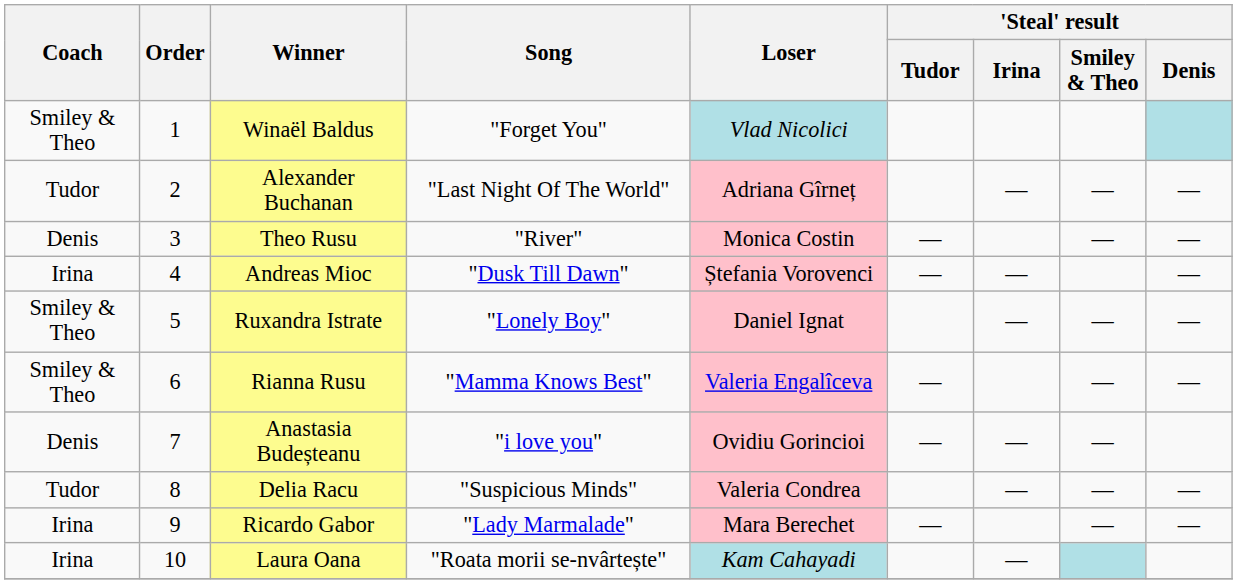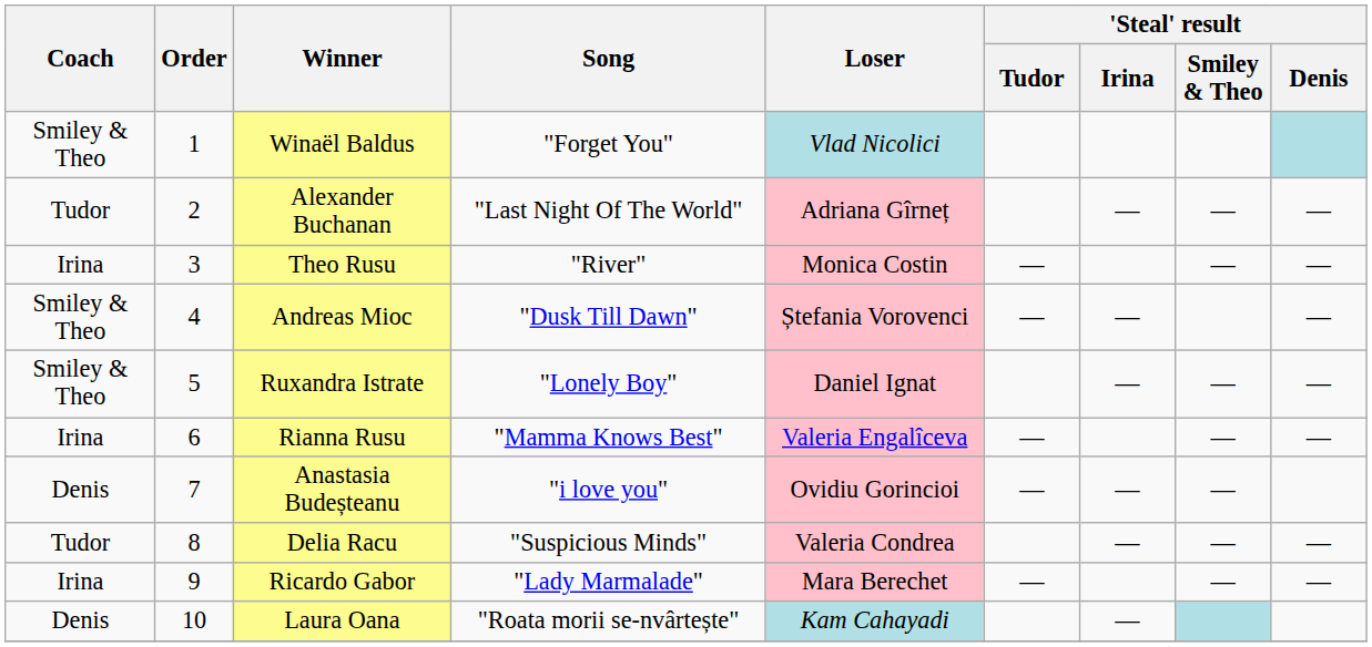Theo Rusu | Coach: Denis -> Irina
Andreas Mioc | Coach: Irina -> Smiley & Theo
Rianna Rusu | Coach: Smiley & Theo -> Irina
Laura Oana | Coach: Irina -> Denis
